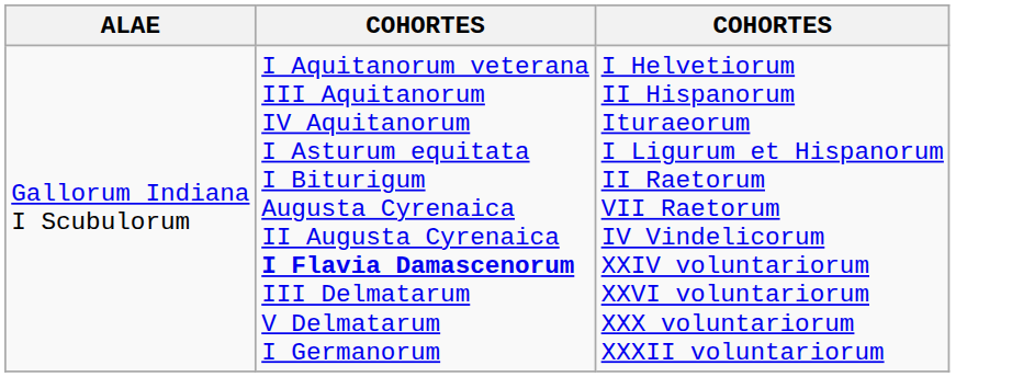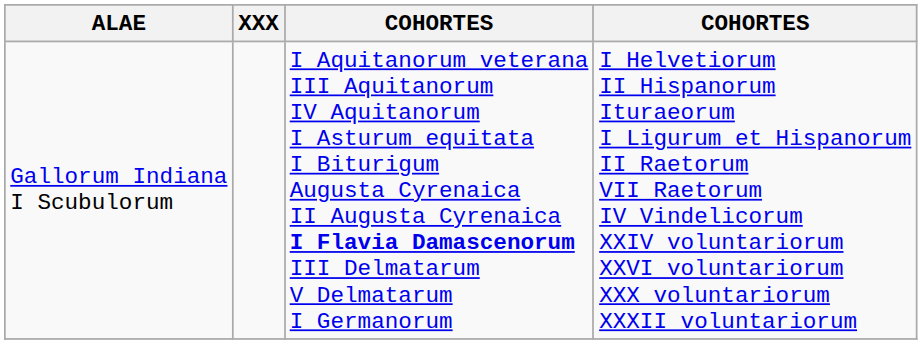+ column: XXX
